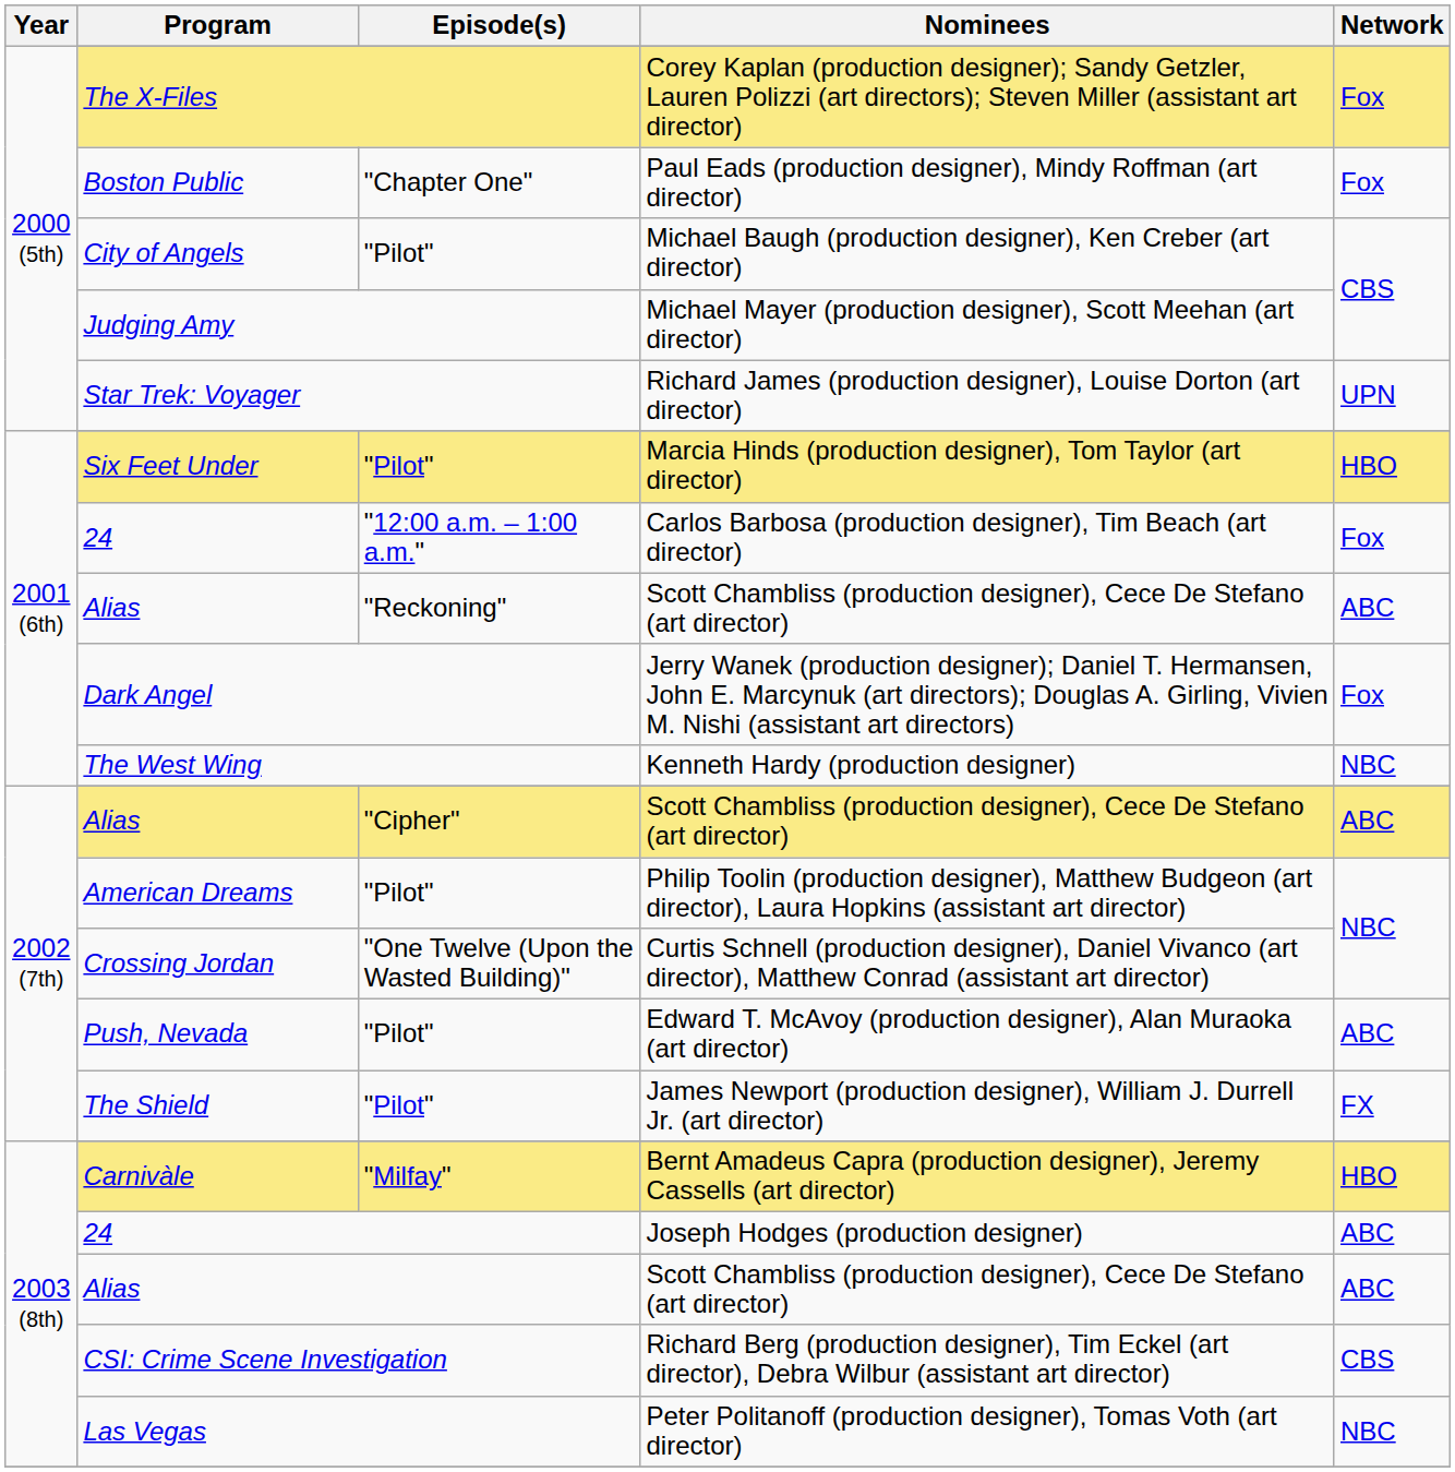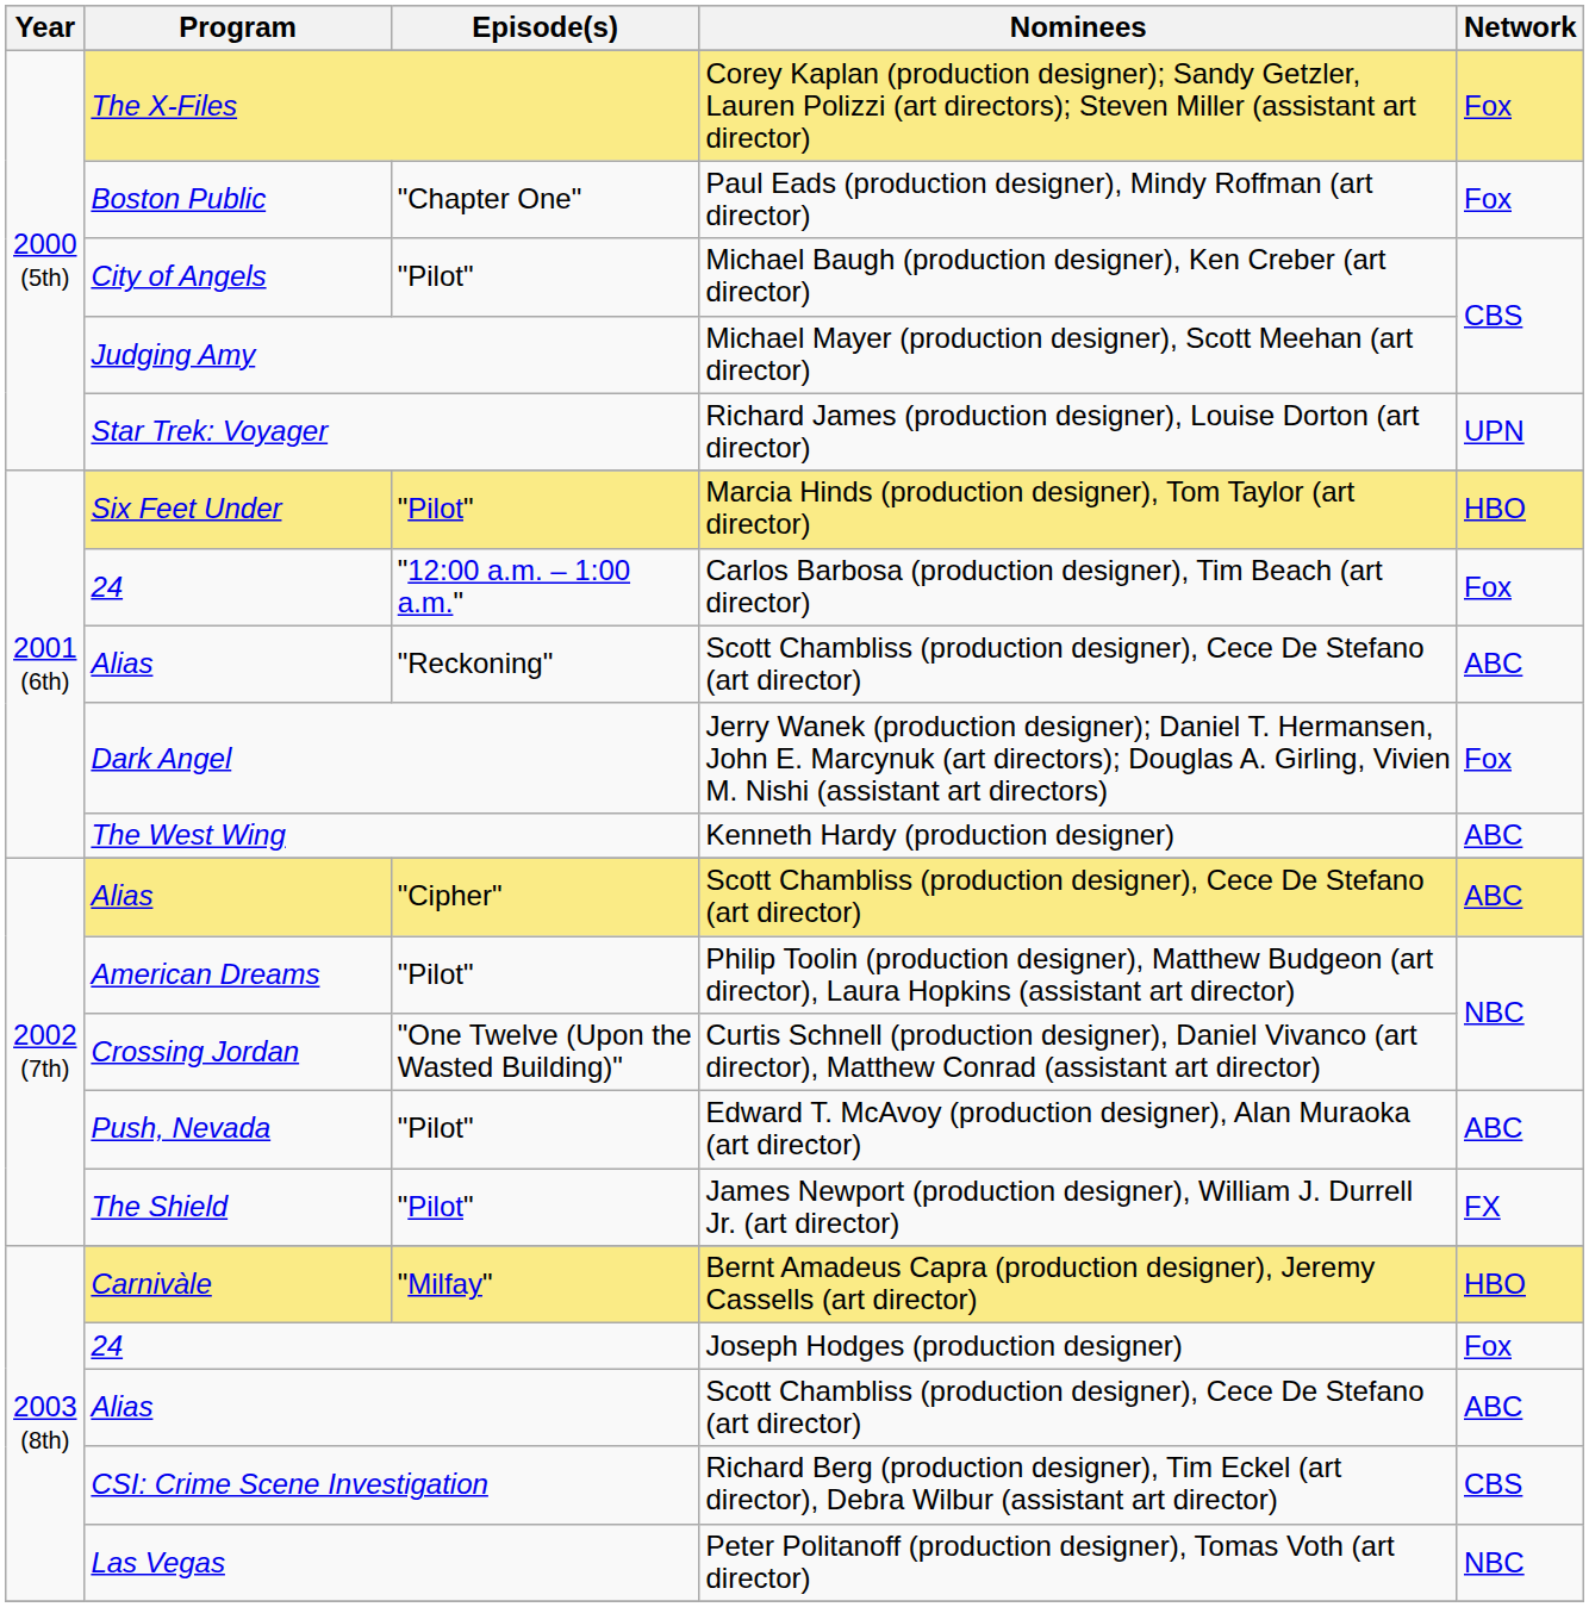Kenneth Hardy (production designer) | Network: NBC -> ABC
Joseph Hodges (production designer) | Network: ABC -> Fox
